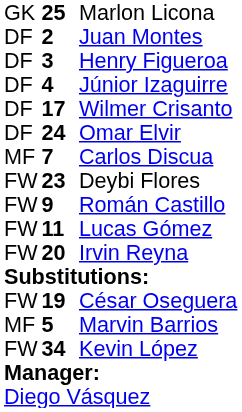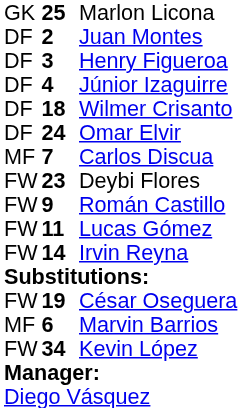Wilmer Crisanto | column 2: 17 -> 18
Irvin Reyna | column 2: 20 -> 14
Marvin Barrios | column 2: 5 -> 6
